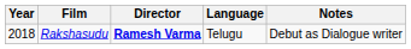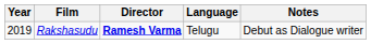Rakshasudu | Year: 2018 -> 2019
